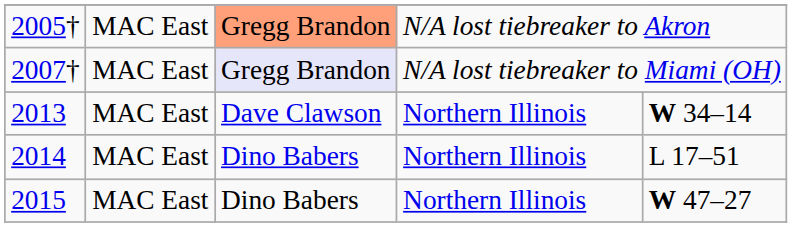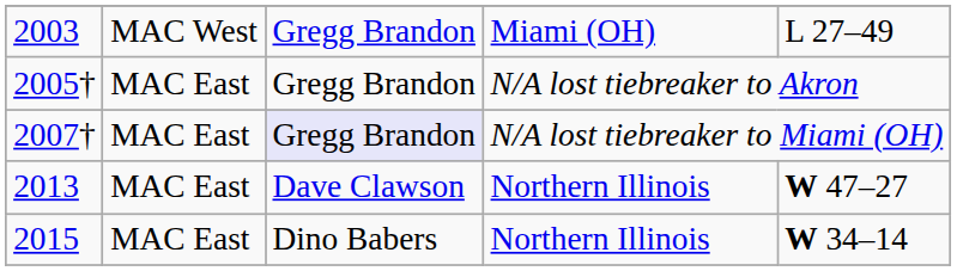+ row: 2003 | MAC West | Gregg Brandon | Miami (OH) | L 27–49
2005† | column 3: lightsalmon background -> no background
2013 | column 5: W 34–14 -> W 47–27
- row: 2014 | MAC East | Dino Babers | Northern Illinois | L 17–51
2015 | column 5: W 47–27 -> W 34–14
